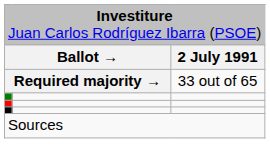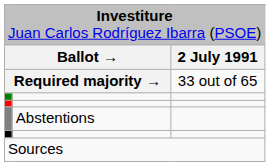+ row: Abstentions
